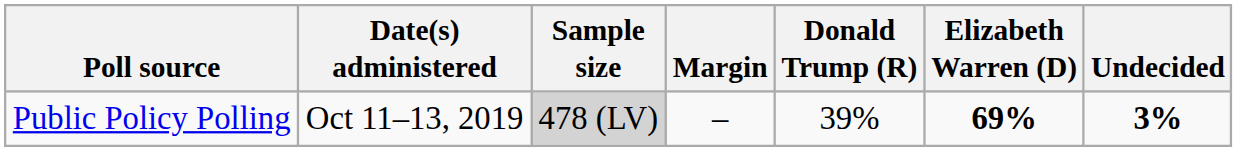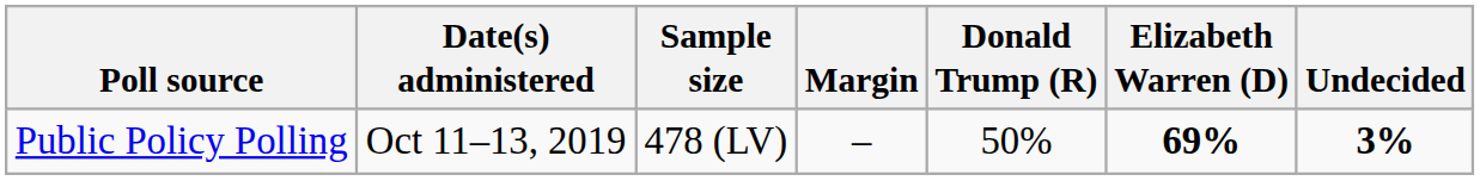Public Policy Polling | Sample size: lightgrey background -> no background
Public Policy Polling | Donald Trump (R): 39% -> 50%
